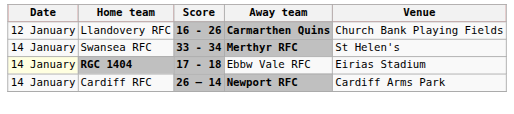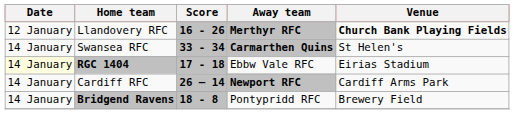Llandovery RFC | Away team: Carmarthen Quins -> Merthyr RFC
Llandovery RFC | Venue: normal -> bold
Swansea RFC | Away team: Merthyr RFC -> Carmarthen Quins
+ row: 14 January | Bridgend Ravens | 18 - 8 | Pontypridd RFC | Brewery Field
